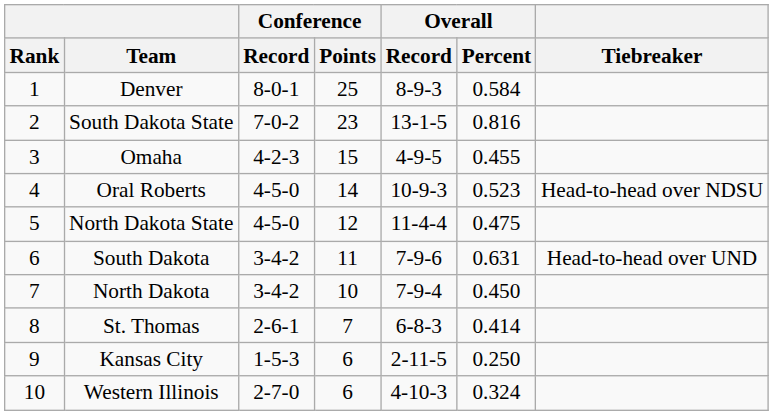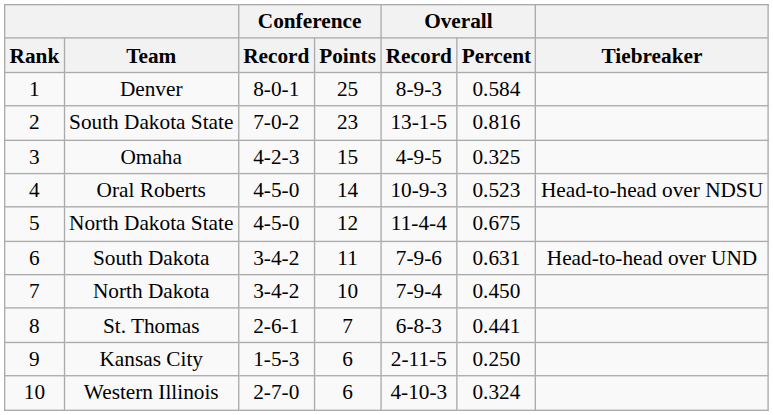Omaha | Overall / Percent: 0.455 -> 0.325
North Dakota State | Overall / Percent: 0.475 -> 0.675
St. Thomas | Overall / Percent: 0.414 -> 0.441
